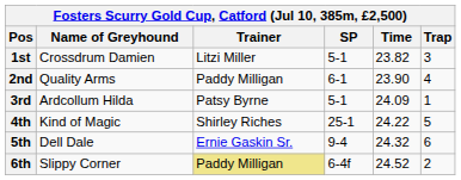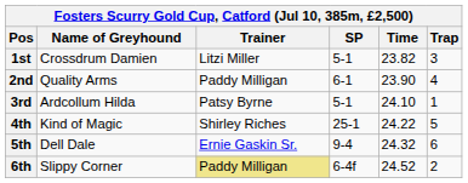3rd | Time: 24.09 -> 24.10
